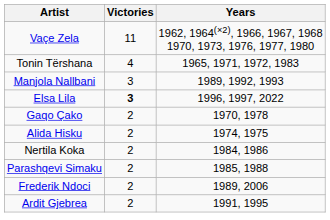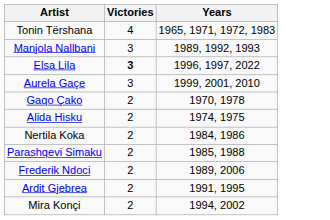- row: Vaçe Zela | 11 | 1962, 1964(×2), 1966, 1967, 1968 1970, 1973, 1976, 1977, 1980
+ row: Aurela Gaçe | 3 | 1999, 2001, 2010
+ row: Mira Konçi | 2 | 1994, 2002
